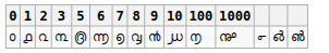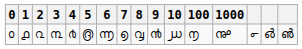+ column: 4 | ൪
